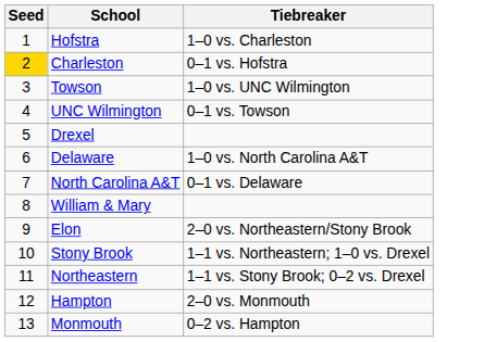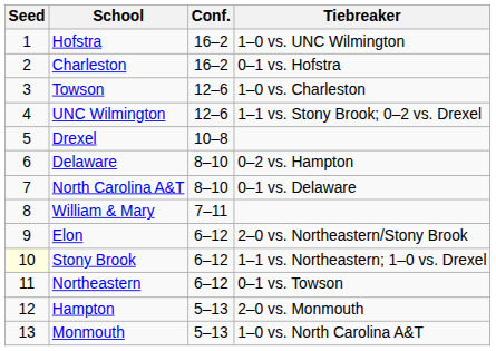+ column: Conf. | 16–2 | 16–2 | 12–6 | 12–6 | 10–8 | 8–10 | 8–10 | 7–11 | 6–12 | 6–12 | 6–12 | 5–13 | 5–13
Hofstra | Tiebreaker: 1–0 vs. Charleston -> 1–0 vs. UNC Wilmington
Charleston | Seed: gold background -> no background
Towson | Tiebreaker: 1–0 vs. UNC Wilmington -> 1–0 vs. Charleston
UNC Wilmington | Tiebreaker: 0–1 vs. Towson -> 1–1 vs. Stony Brook; 0–2 vs. Drexel
Delaware | Tiebreaker: 1–0 vs. North Carolina A&T -> 0–2 vs. Hampton
Stony Brook | Seed: no background -> lightyellow background
Northeastern | Tiebreaker: 1–1 vs. Stony Brook; 0–2 vs. Drexel -> 0–1 vs. Towson
Monmouth | Tiebreaker: 0–2 vs. Hampton -> 1–0 vs. North Carolina A&T
